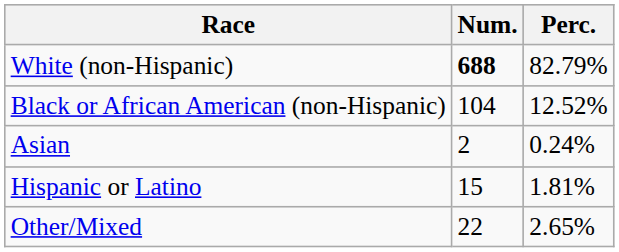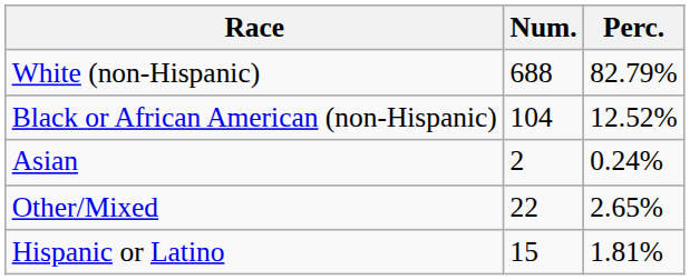White (non-Hispanic) | Num.: bold -> normal
rows swapped: Other/Mixed <-> Hispanic or Latino
